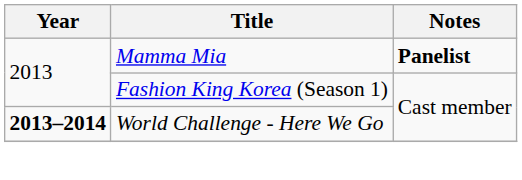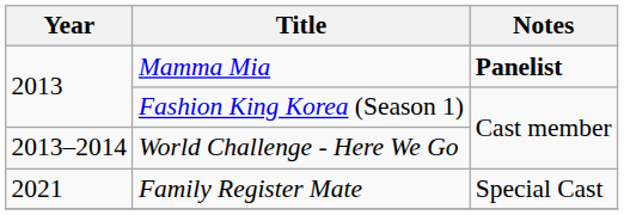World Challenge - Here We Go | Year: bold -> normal
+ row: 2021 | Family Register Mate | Special Cast
